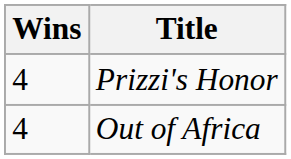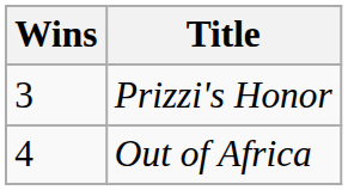Prizzi's Honor | Wins: 4 -> 3
